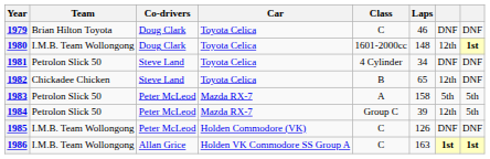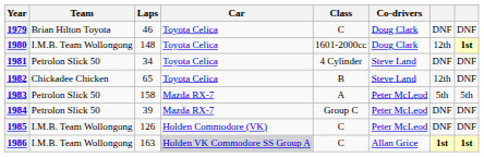columns swapped: Co-drivers <-> Laps
1984 | column 7: 12th -> DNF
1984 | column 8: 5th -> DNF
1986 | Car: no background -> lightgrey background
